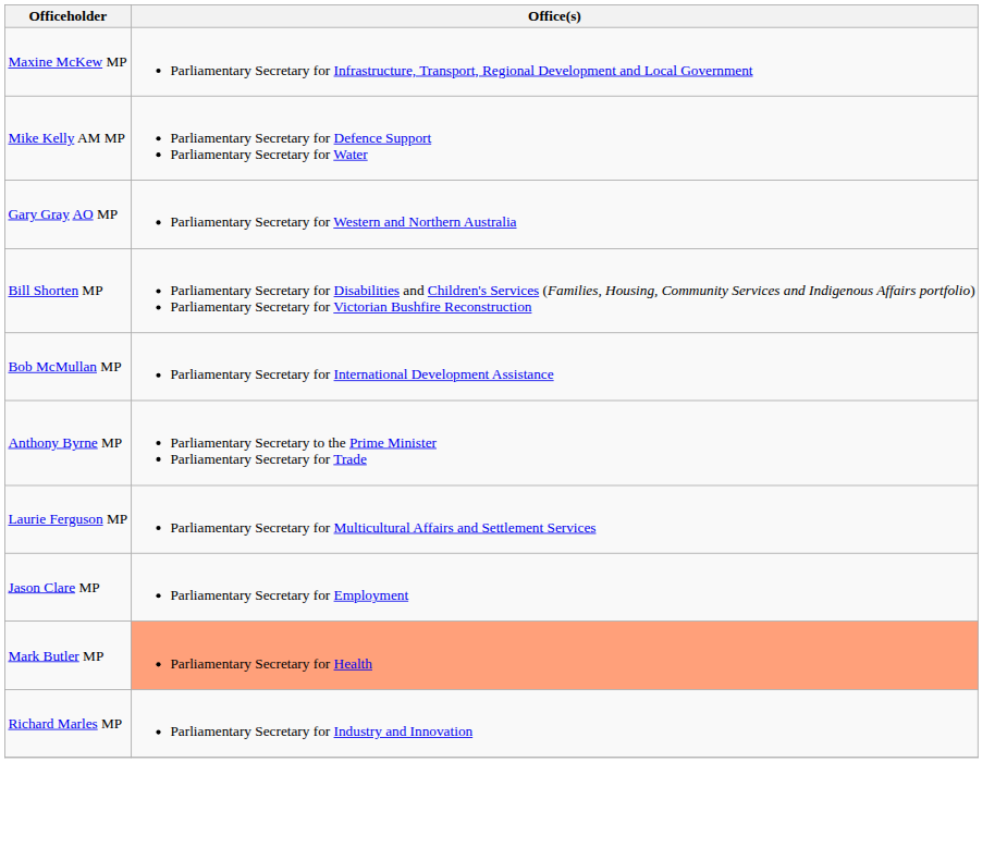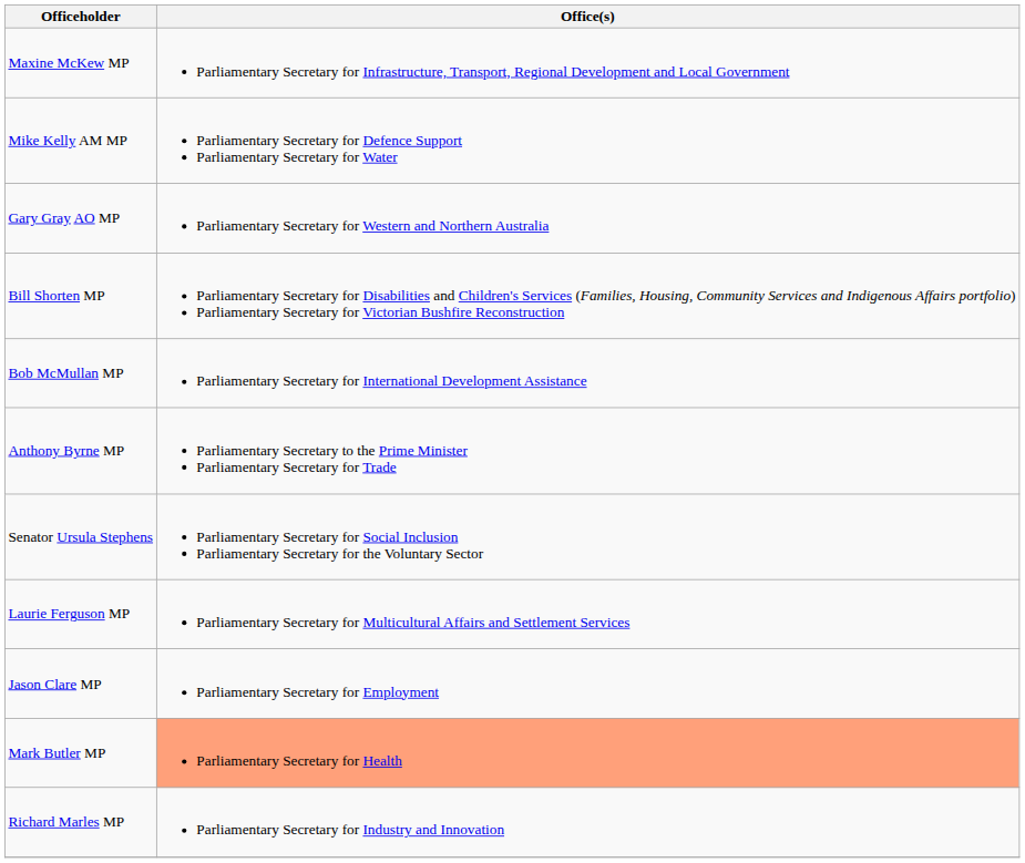+ row: Senator Ursula Stephens | Parliamentary Secretary for Social Inclusion Parliamentary Secretary for the Voluntary Sector
